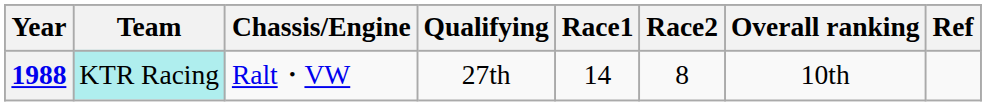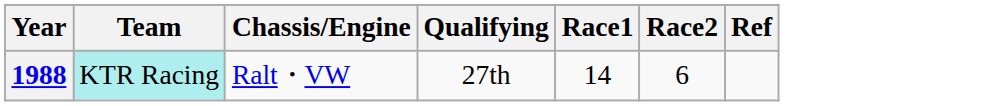- column: Overall ranking | 10th
1988 | Race2: 8 -> 6
